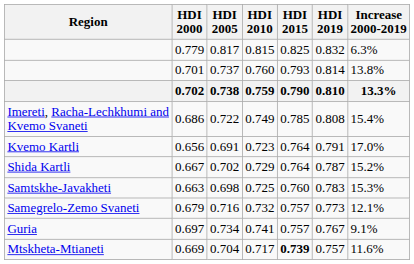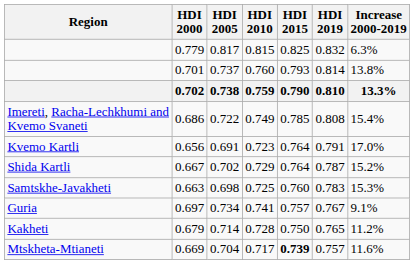- row: Samegrelo-Zemo Svaneti | 0.679 | 0.716 | 0.732 | 0.757 | 0.773 | 12.1%
+ row: Kakheti | 0.679 | 0.714 | 0.728 | 0.750 | 0.765 | 11.2%
